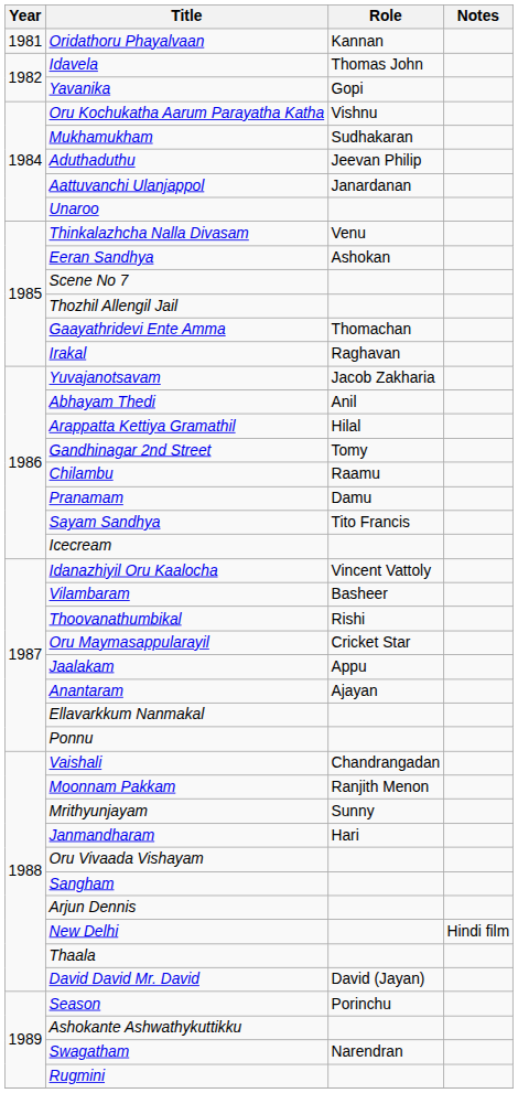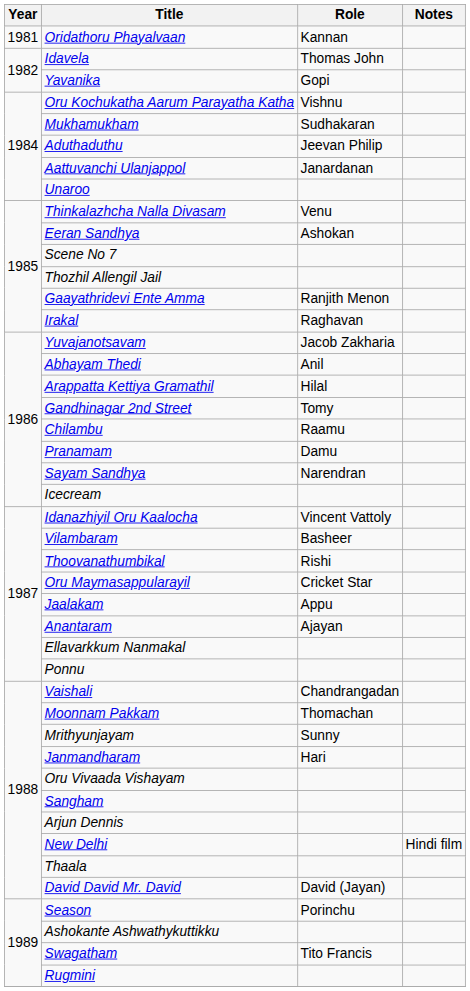Gaayathridevi Ente Amma | Role: Thomachan -> Ranjith Menon
Sayam Sandhya | Role: Tito Francis -> Narendran
Moonnam Pakkam | Role: Ranjith Menon -> Thomachan
Swagatham | Role: Narendran -> Tito Francis
